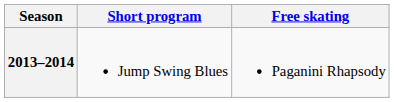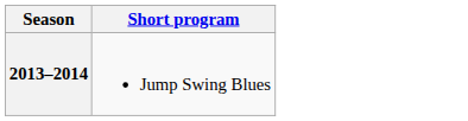- column: Free skating | Paganini Rhapsody
